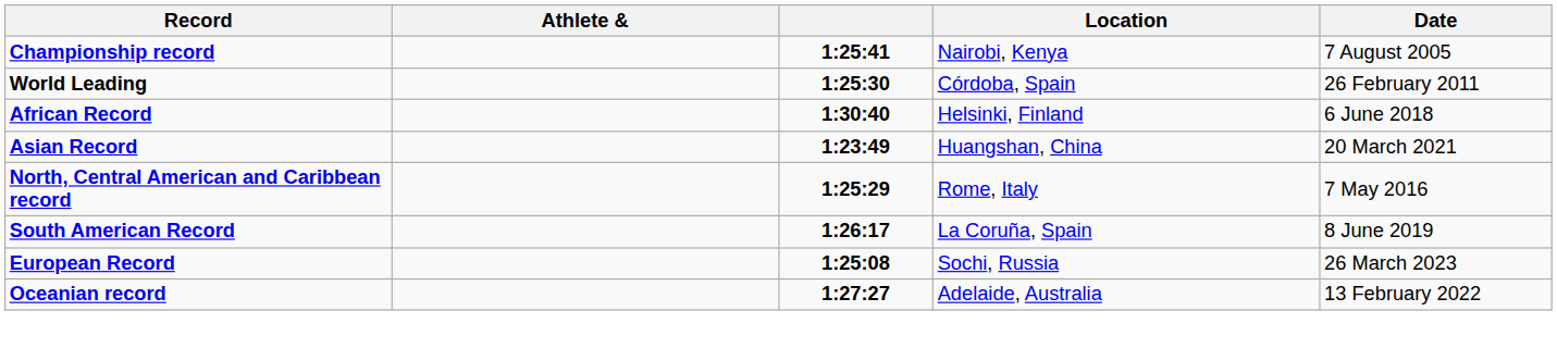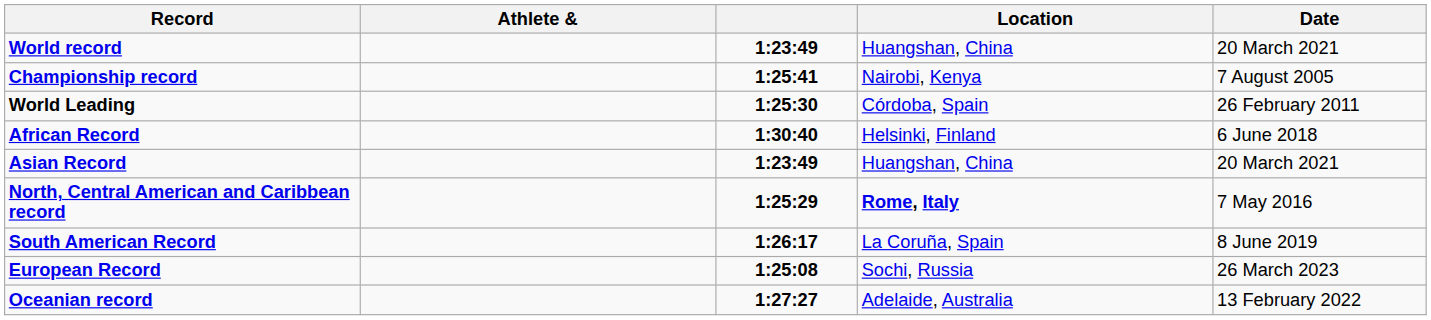+ row: World record | 1:23:49 | Huangshan, China | 20 March 2021
North, Central American and Caribbean record | Location: normal -> bold
